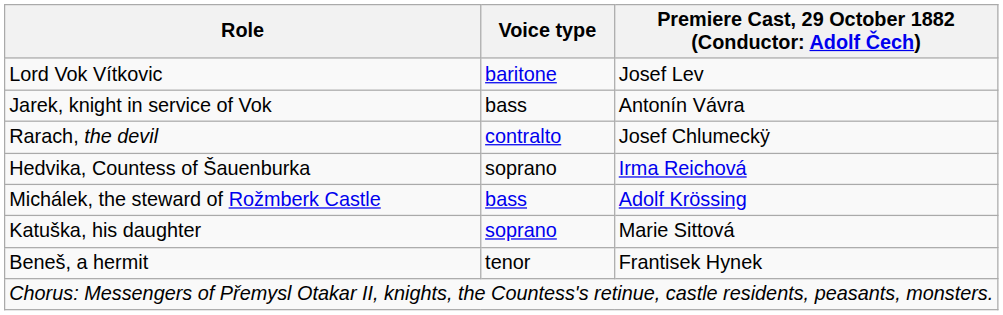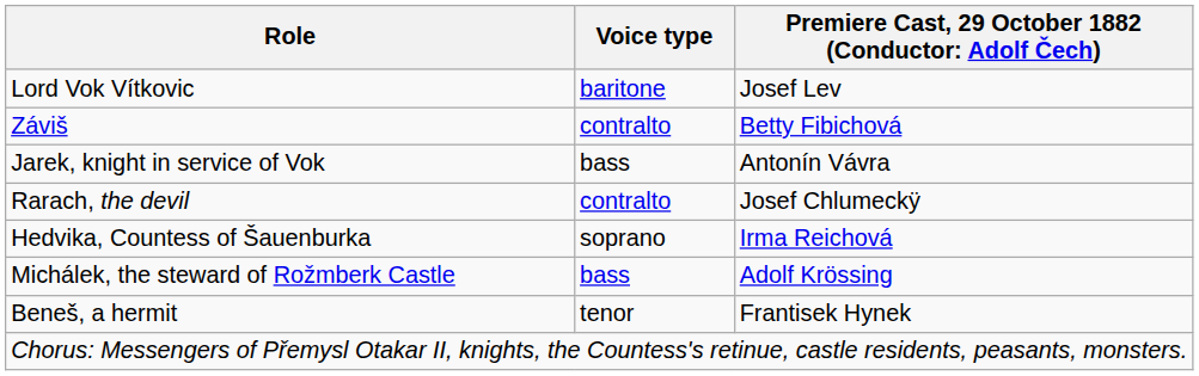+ row: Záviš | contralto | Betty Fibichová
- row: Katuška, his daughter | soprano | Marie Sittová
